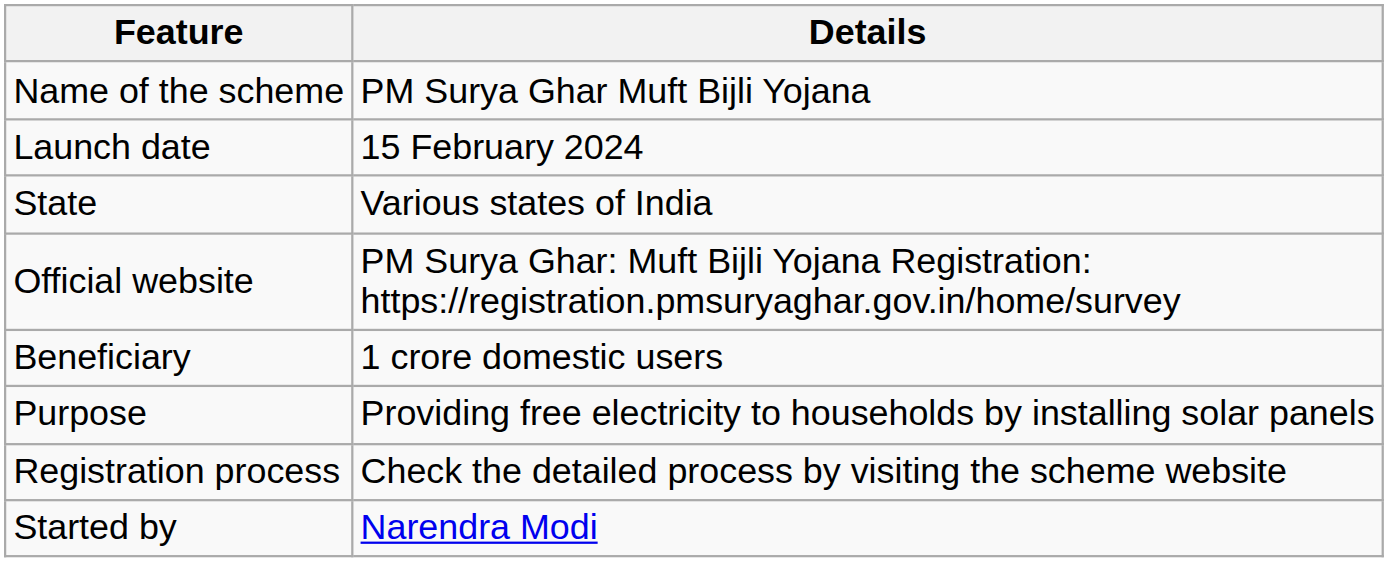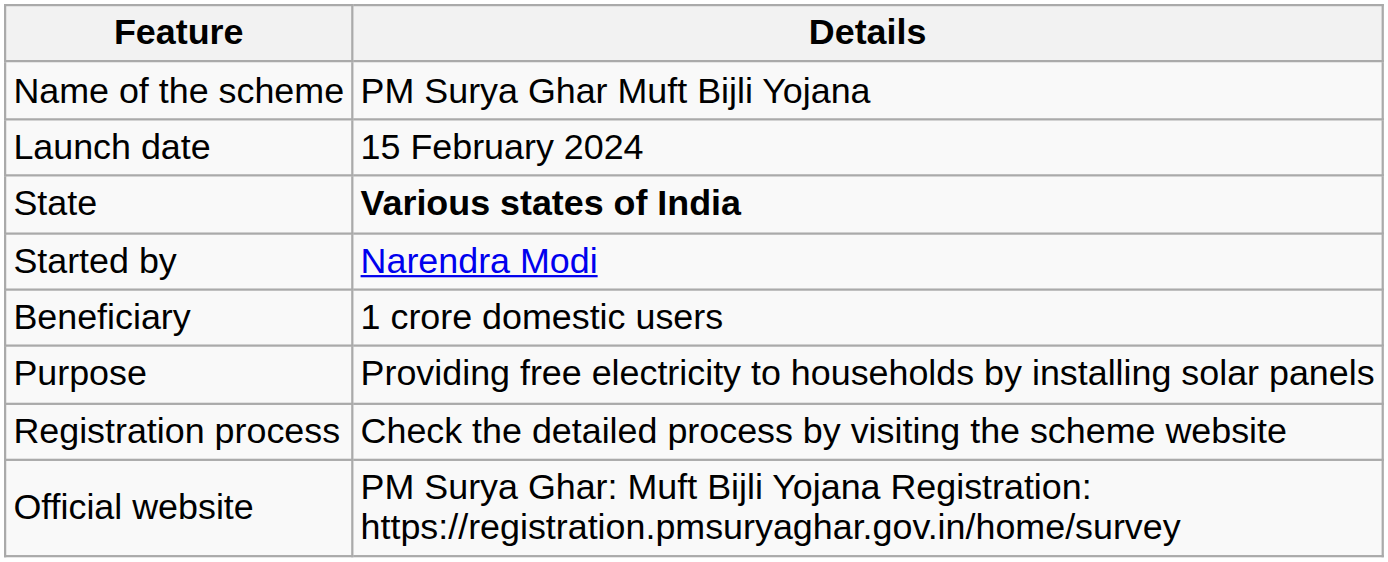State | Details: normal -> bold
rows swapped: Started by <-> Official website
